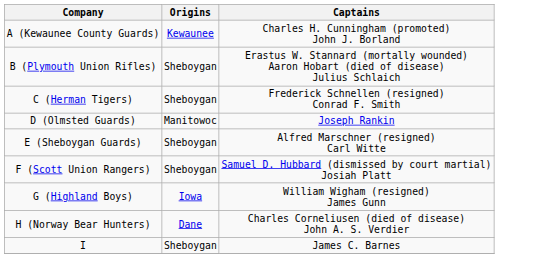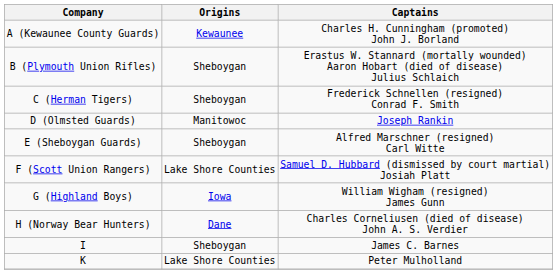F (Scott Union Rangers) | Origins: Sheboygan -> Lake Shore Counties
+ row: K | Lake Shore Counties | Peter Mulholland
